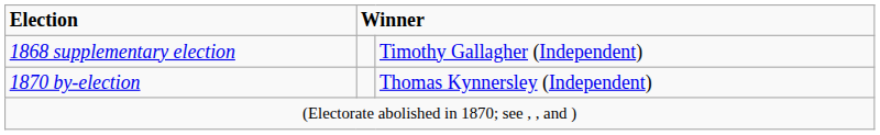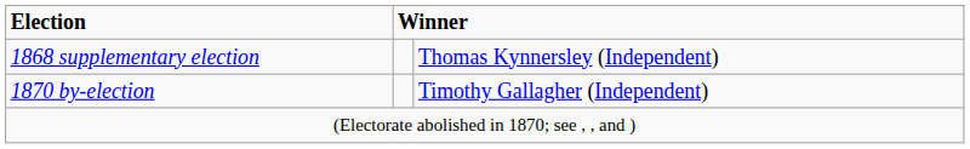1868 supplementary election | column 3: Timothy Gallagher (Independent) -> Thomas Kynnersley (Independent)
1870 by-election | column 3: Thomas Kynnersley (Independent) -> Timothy Gallagher (Independent)
